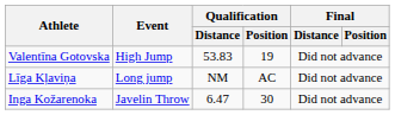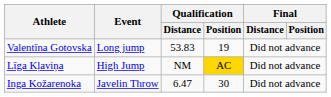Valentīna Gotovska | Event: High Jump -> Long jump
Līga Kļaviņa | Event: Long jump -> High Jump
Līga Kļaviņa | Qualification / Position: no background -> gold background
